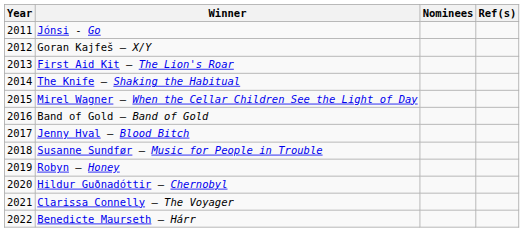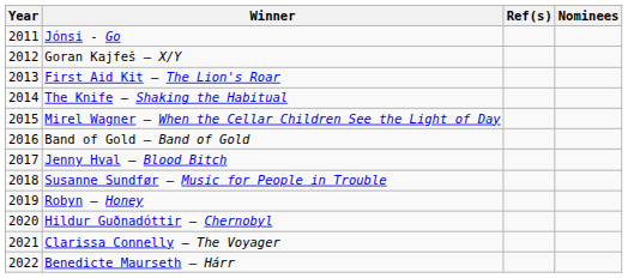columns swapped: Nominees <-> Ref(s)
